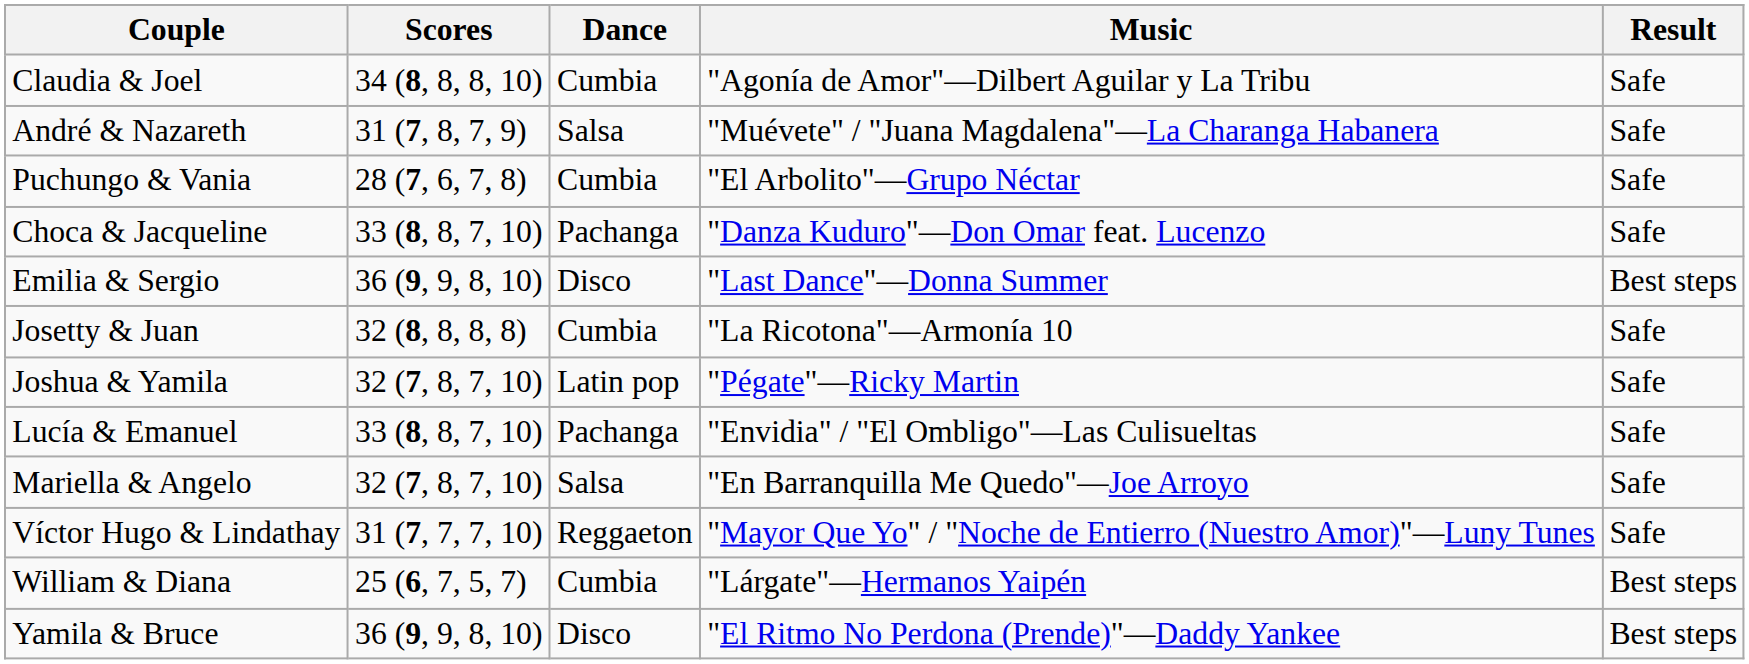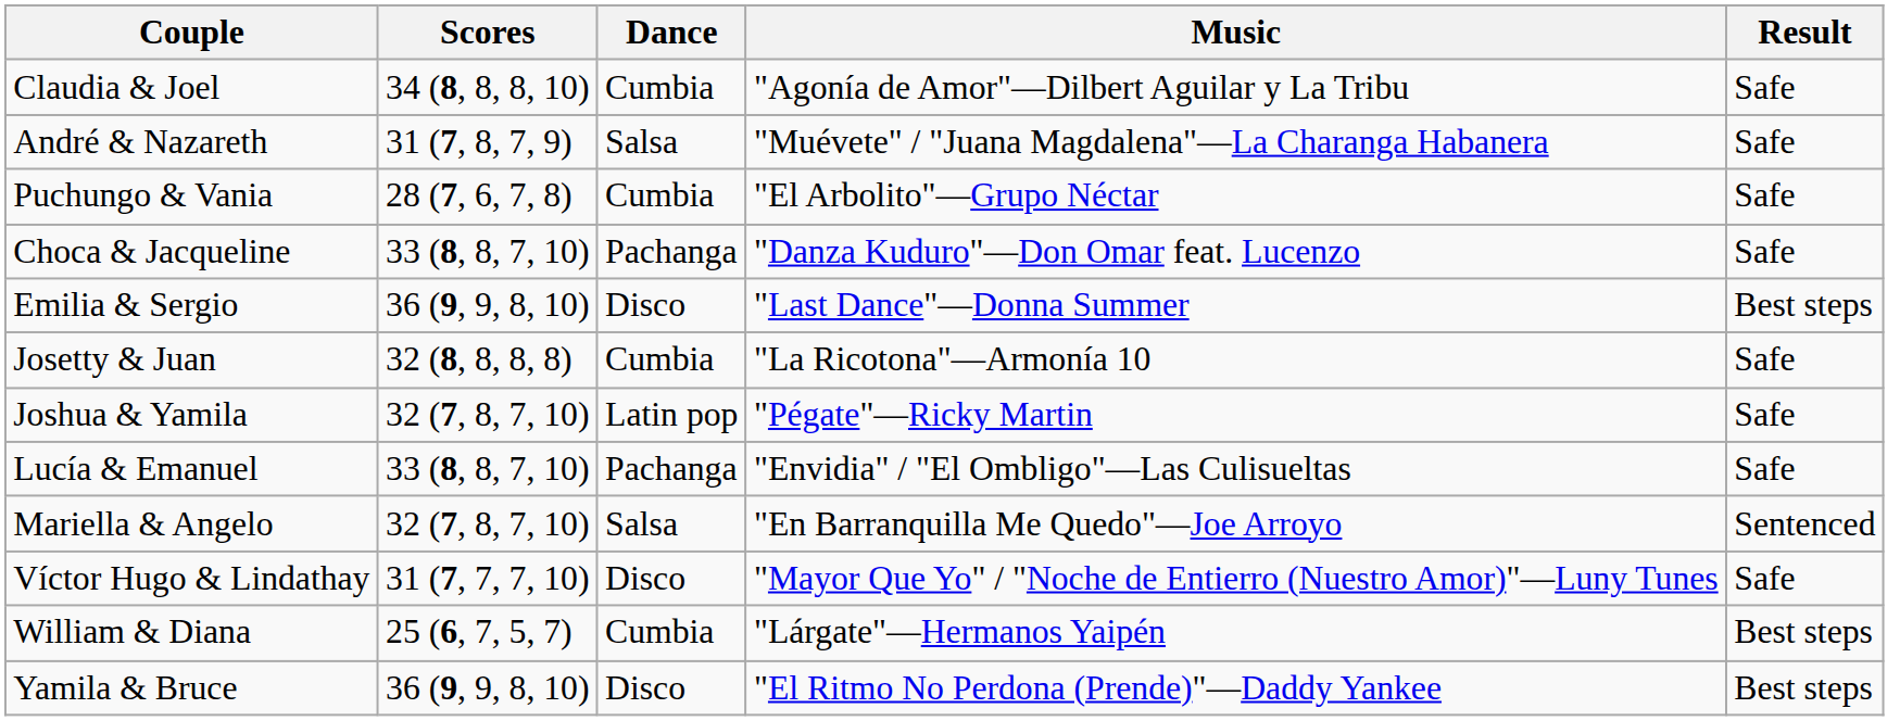Mariella & Angelo | Result: Safe -> Sentenced
Víctor Hugo & Lindathay | Dance: Reggaeton -> Disco
